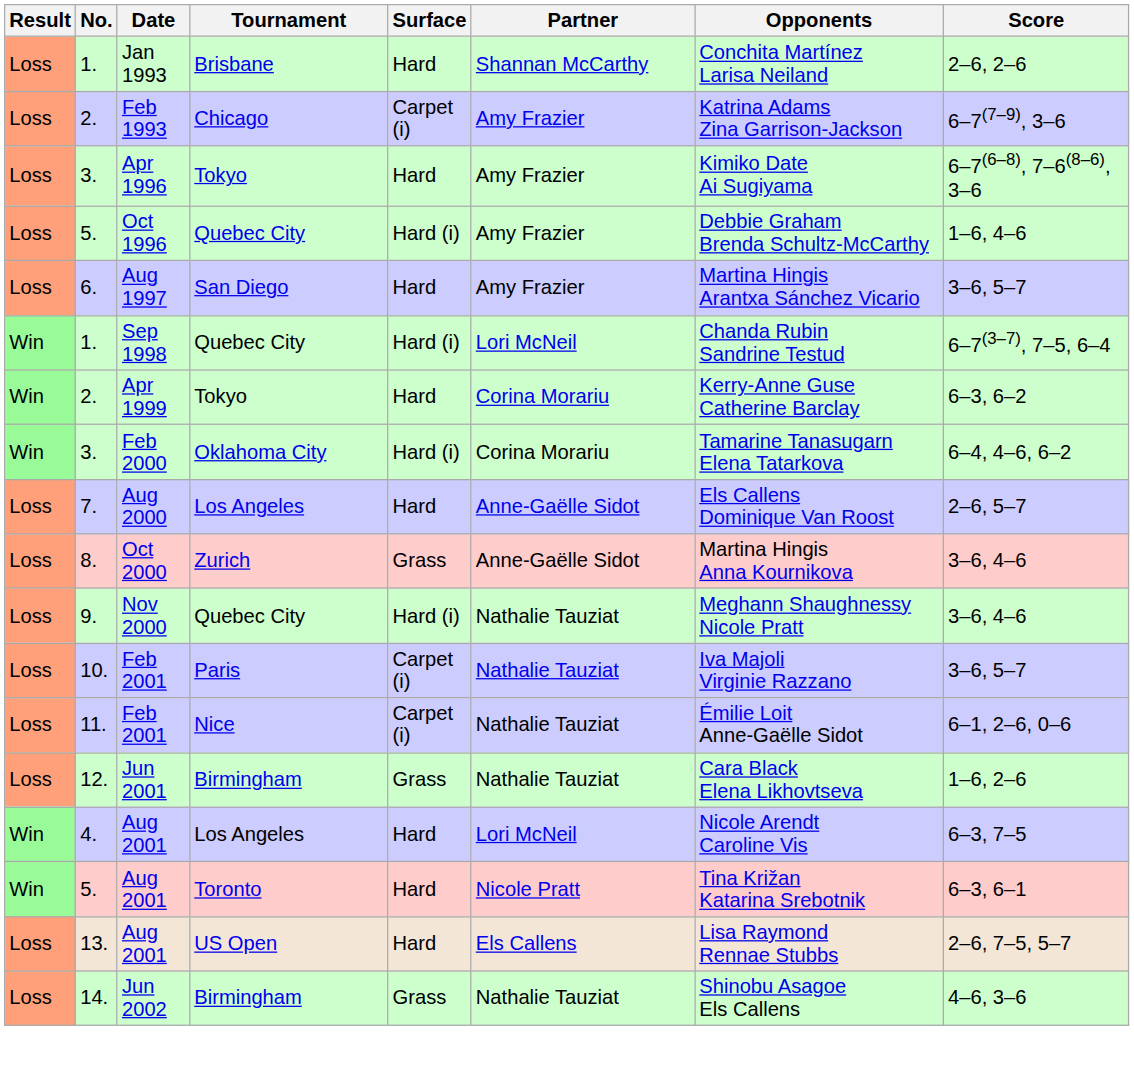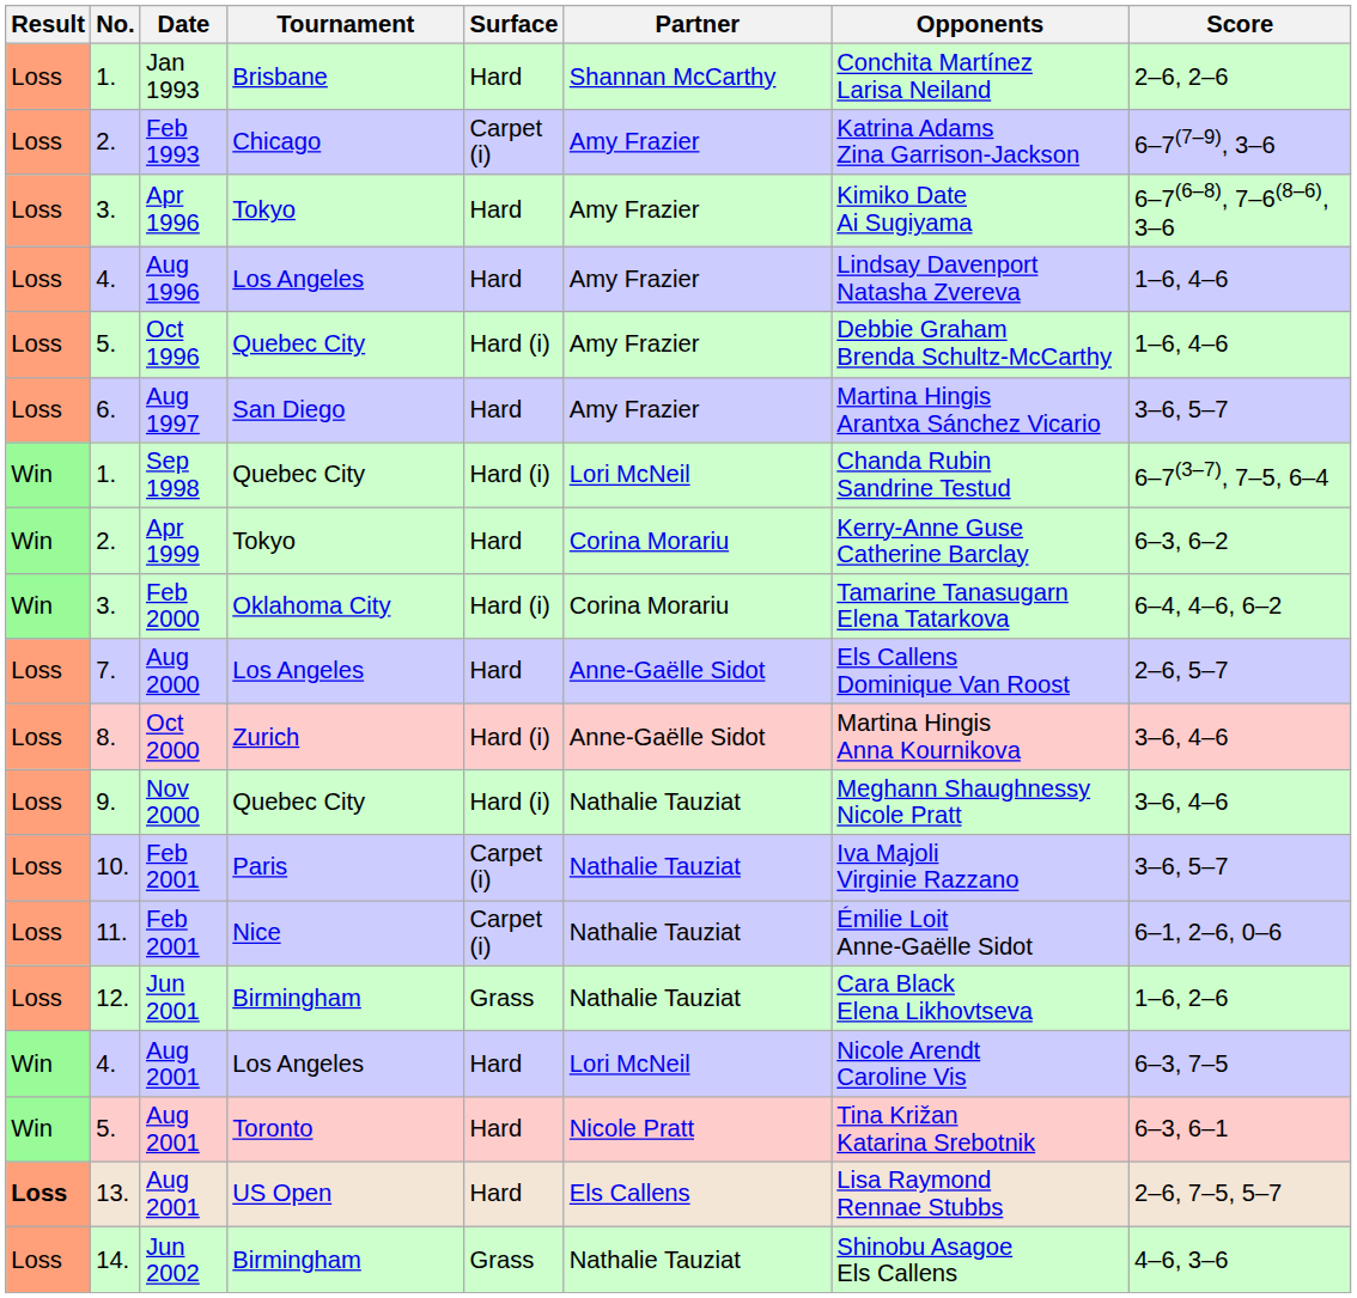+ row: Loss | 4. | Aug 1996 | Los Angeles | Hard | Amy Frazier | Lindsay Davenport Natasha Zvereva | 1–6, 4–6
Oct 2000 | Surface: Grass -> Hard (i)
13. / Aug 2001 | Result: normal -> bold
